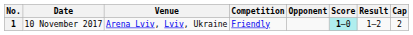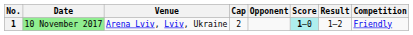columns swapped: Cap <-> Competition
1 | Date: no background -> lightgreen background
